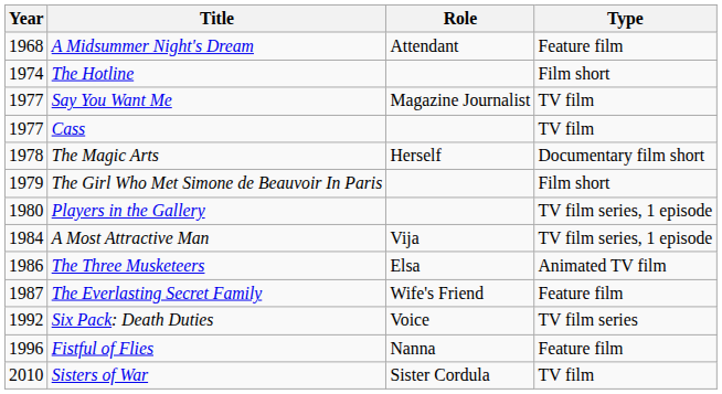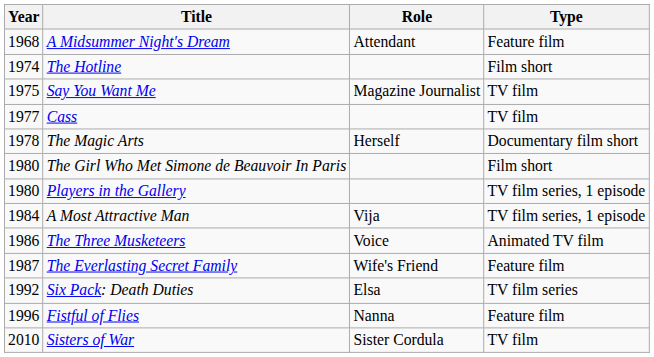Say You Want Me | Year: 1977 -> 1975
The Girl Who Met Simone de Beauvoir In Paris | Year: 1979 -> 1980
The Three Musketeers | Role: Elsa -> Voice
Six Pack: Death Duties | Role: Voice -> Elsa
